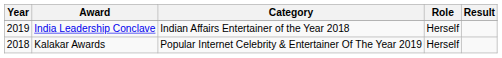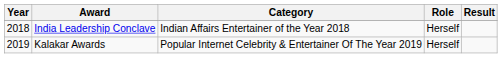India Leadership Conclave | Year: 2019 -> 2018
Kalakar Awards | Year: 2018 -> 2019
